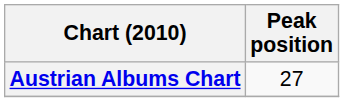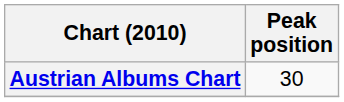Austrian Albums Chart | Peak position: 27 -> 30
